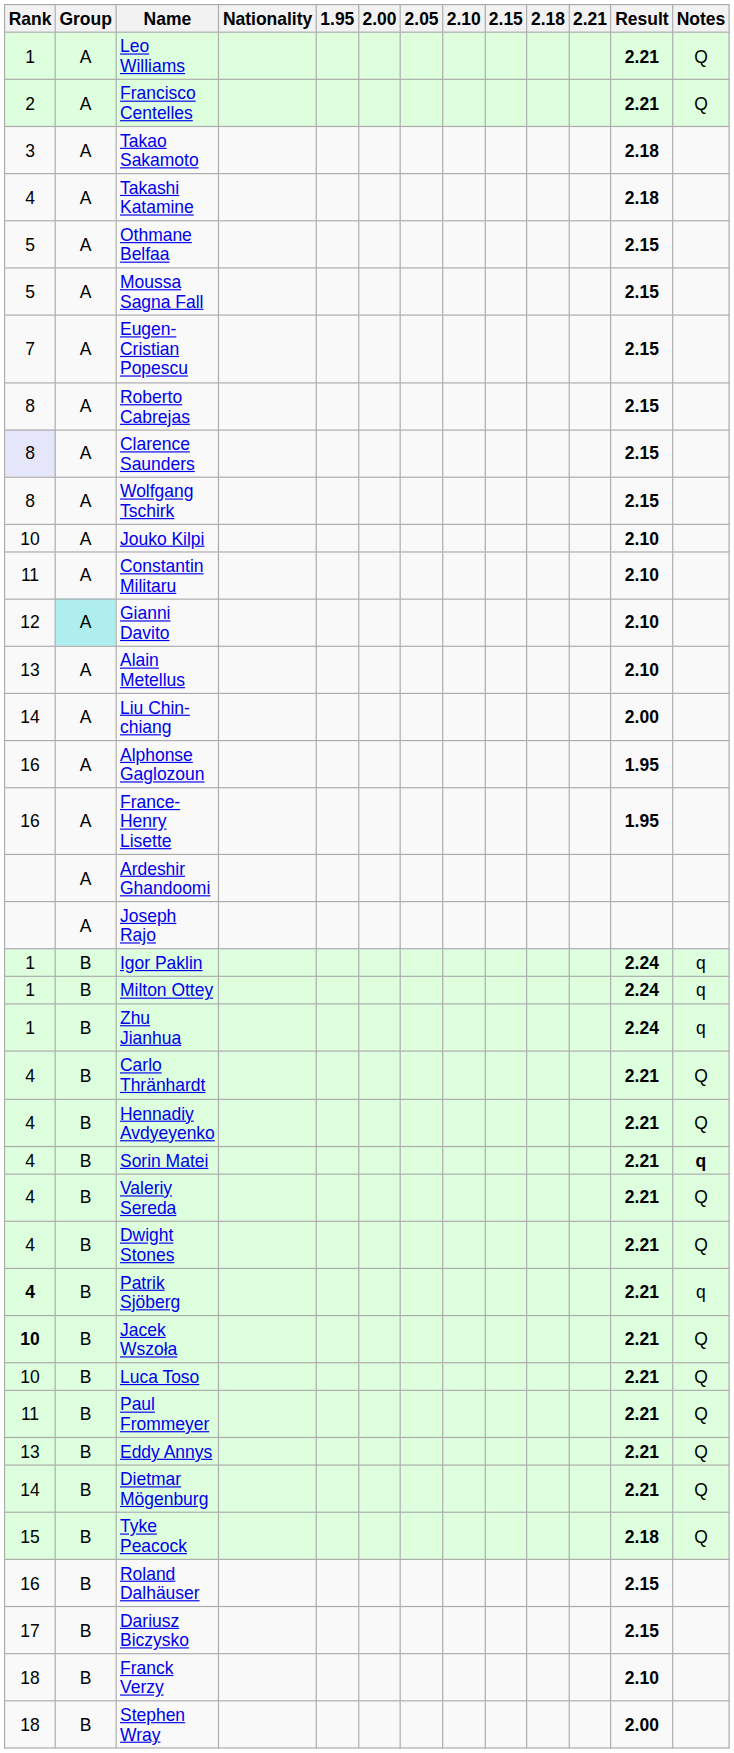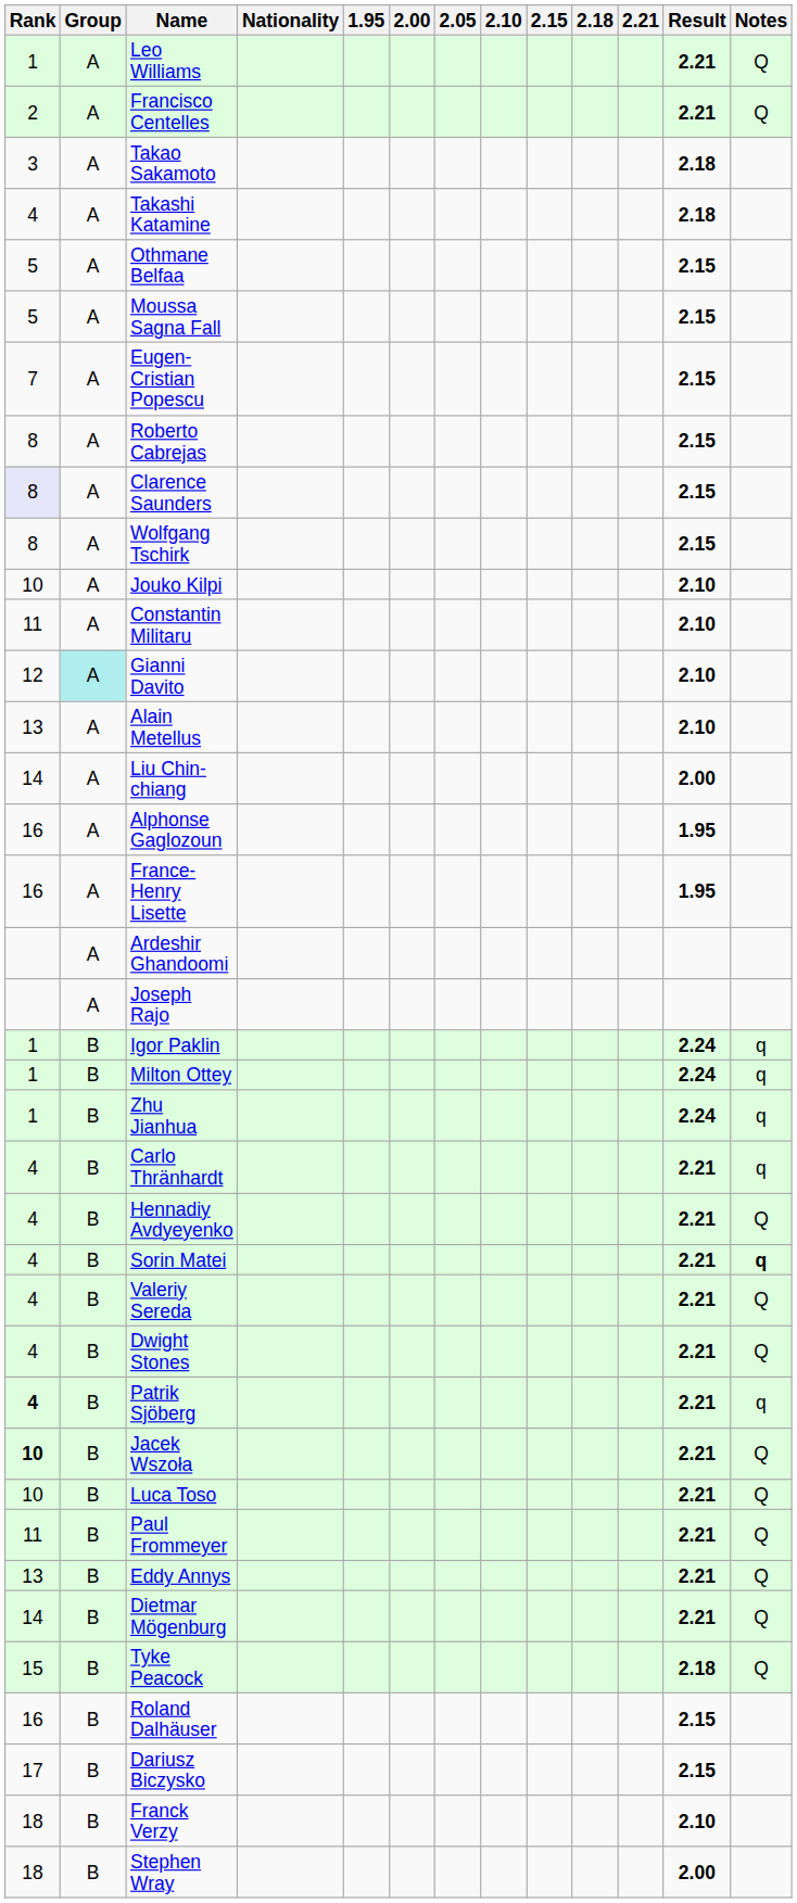Carlo Thränhardt | Notes: Q -> q
